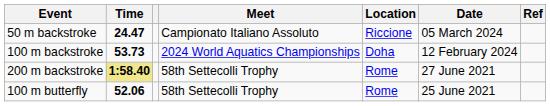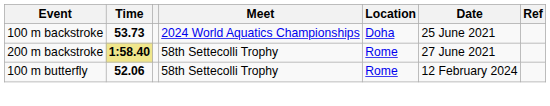- row: 50 m backstroke | 24.47 | Campionato Italiano Assoluto | Riccione | 05 March 2024
100 m backstroke | Date: 12 February 2024 -> 25 June 2021
100 m butterfly | Date: 25 June 2021 -> 12 February 2024
